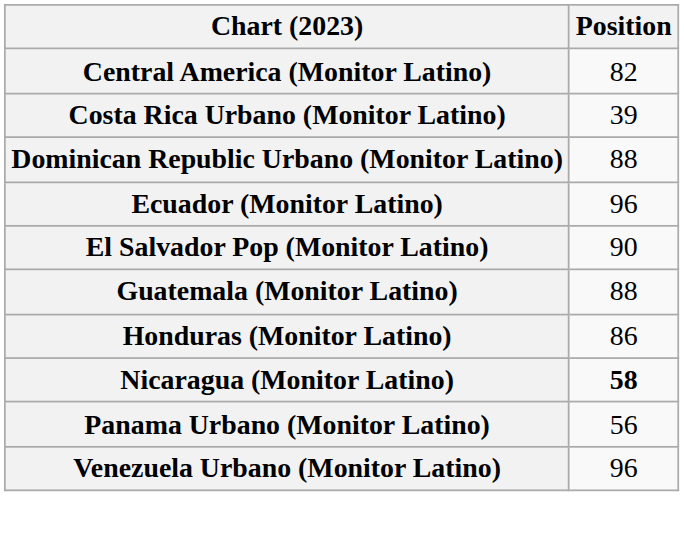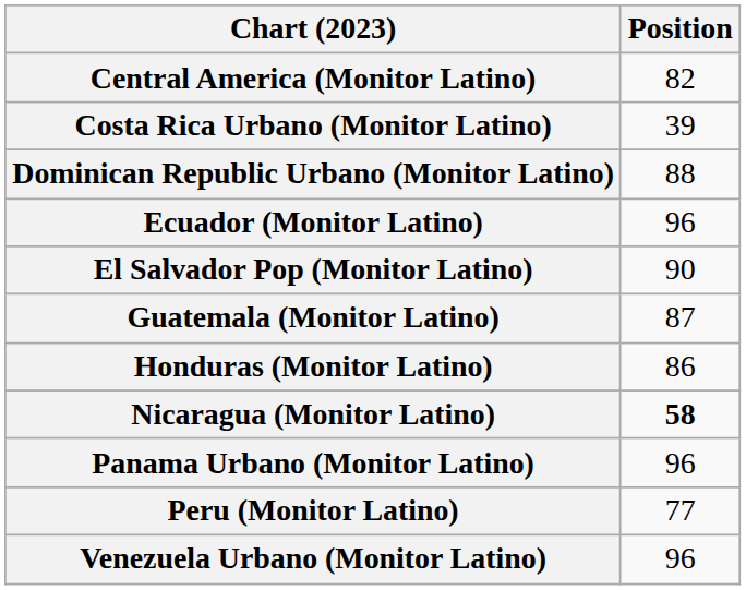Guatemala (Monitor Latino) | Position: 88 -> 87
Panama Urbano (Monitor Latino) | Position: 56 -> 96
+ row: Peru (Monitor Latino) | 77
